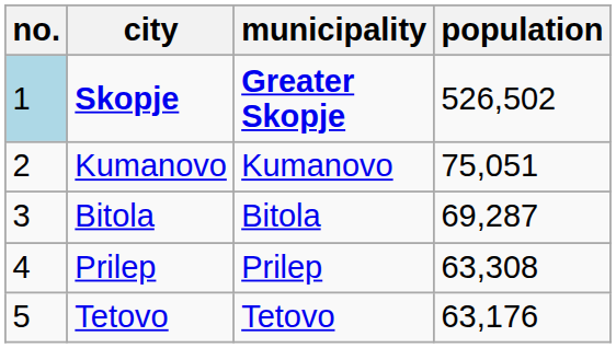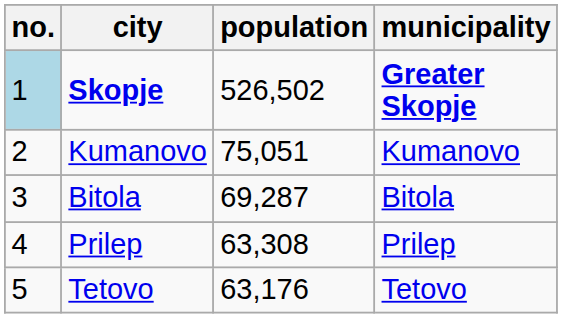columns swapped: municipality <-> population
